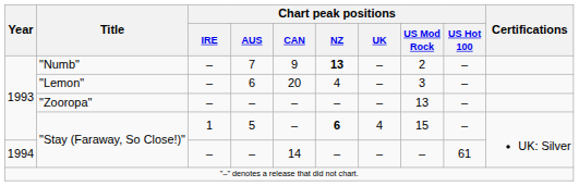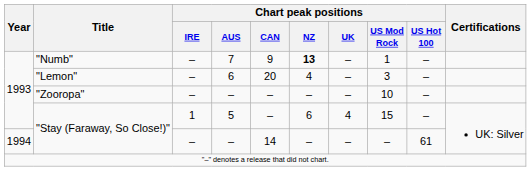"Numb" | Chart peak positions / US Mod Rock: 2 -> 1
"Zooropa" | Chart peak positions / US Mod Rock: 13 -> 10
"Stay (Faraway, So Close!)" / 5 | Chart peak positions / NZ: bold -> normal
